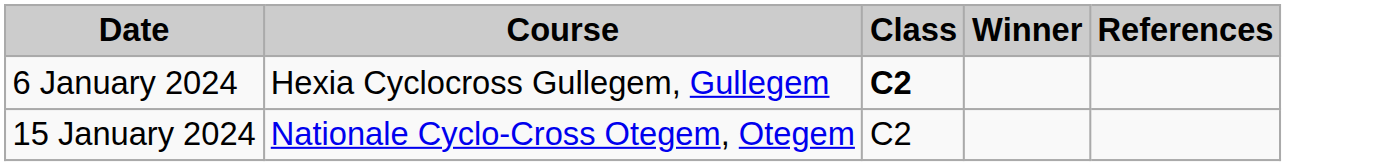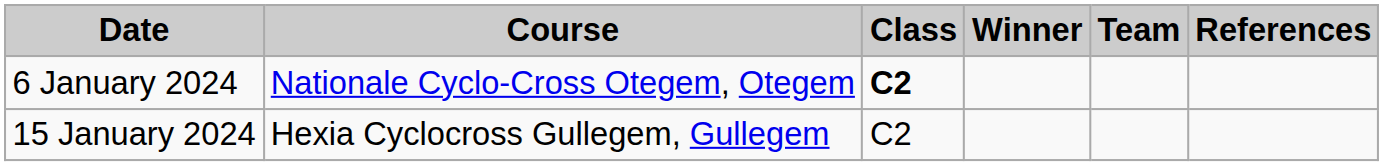+ column: Team
6 January 2024 | Course: Hexia Cyclocross Gullegem, Gullegem -> Nationale Cyclo-Cross Otegem, Otegem
15 January 2024 | Course: Nationale Cyclo-Cross Otegem, Otegem -> Hexia Cyclocross Gullegem, Gullegem
